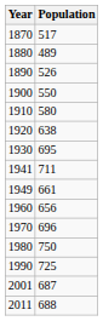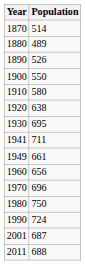1870 | Population: 517 -> 514
1990 | Population: 725 -> 724
